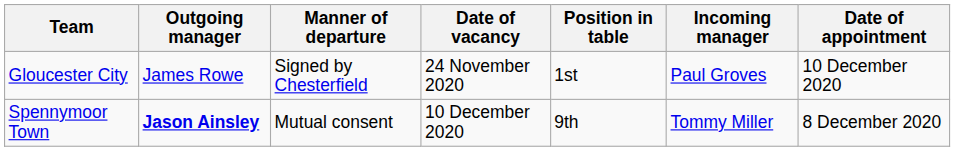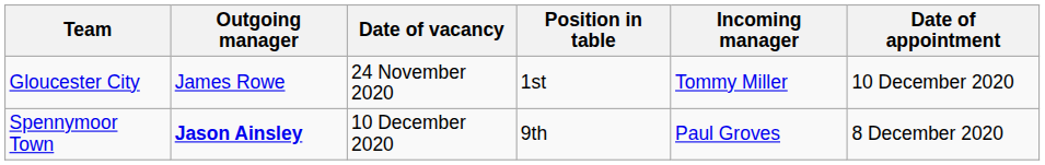- column: Manner of departure | Signed by Chesterfield | Mutual consent
Gloucester City | Incoming manager: Paul Groves -> Tommy Miller
Spennymoor Town | Incoming manager: Tommy Miller -> Paul Groves
